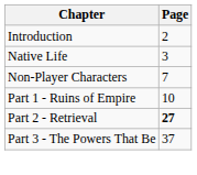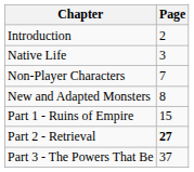+ row: New and Adapted Monsters | 8
Part 1 - Ruins of Empire | Page: 10 -> 15
